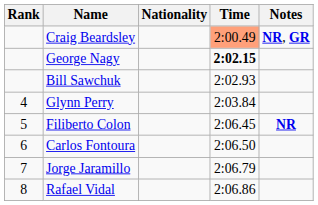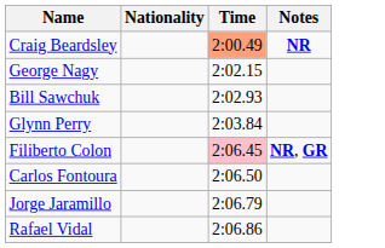- column: Rank | 4 | 5 | 6 | 7 | 8
Craig Beardsley | Notes: NR, GR -> NR
George Nagy | Time: bold -> normal
Filiberto Colon | Time: no background -> pink background
Filiberto Colon | Notes: NR -> NR, GR
